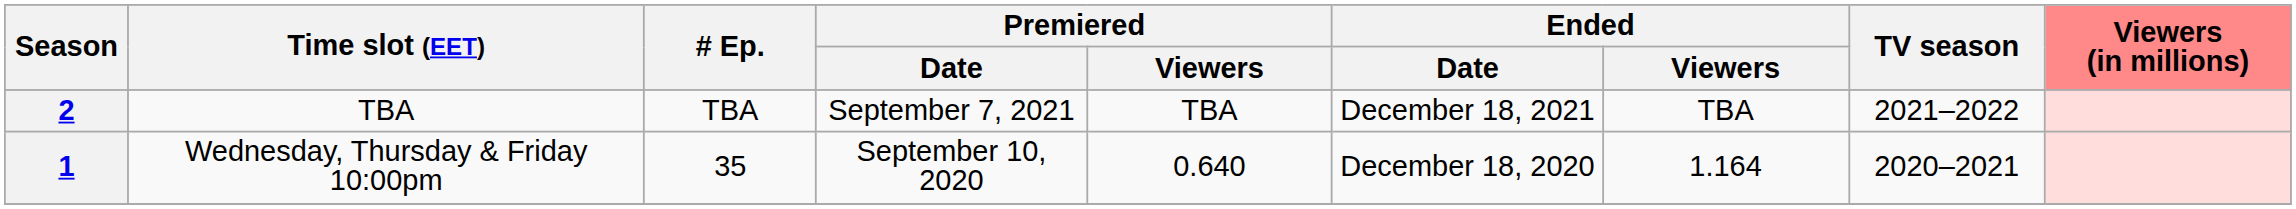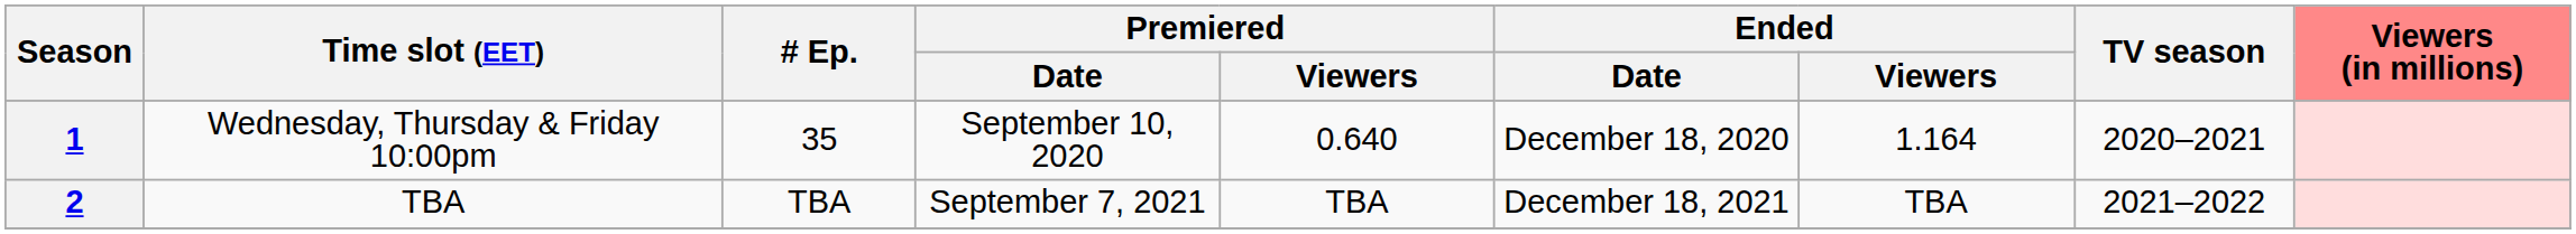rows swapped: 1 <-> 2
